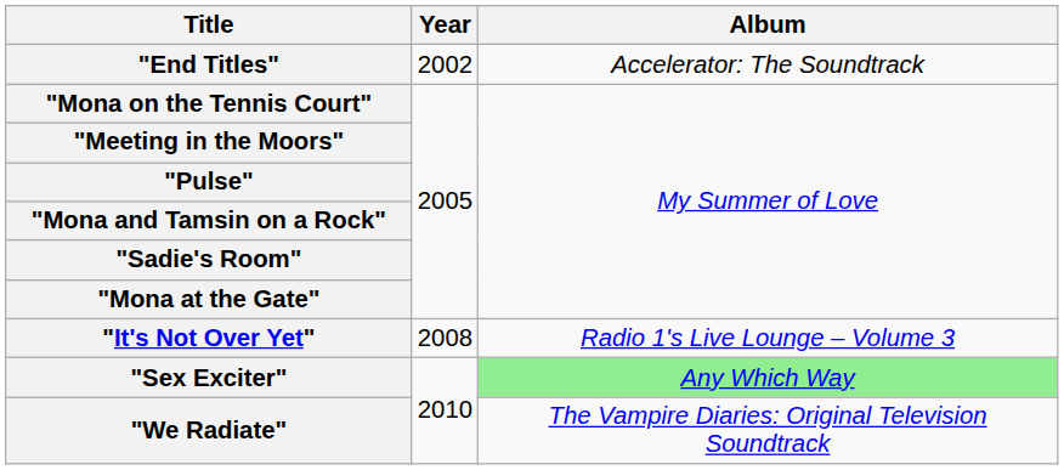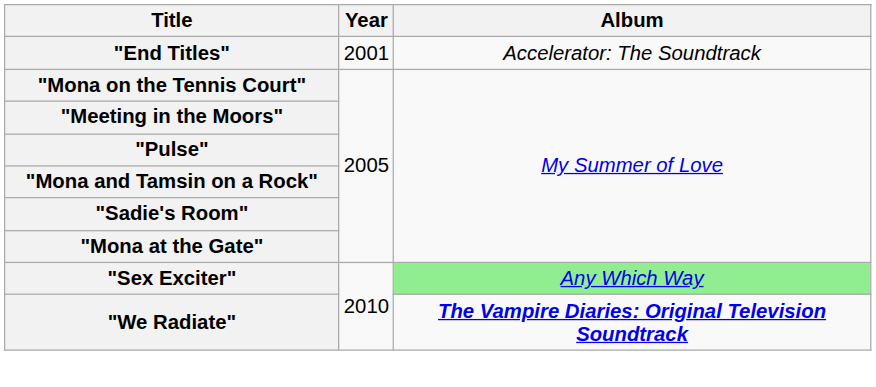"End Titles" | Year: 2002 -> 2001
- row: "It's Not Over Yet" | 2008 | Radio 1's Live Lounge – Volume 3
"We Radiate" | Album: normal -> bold
